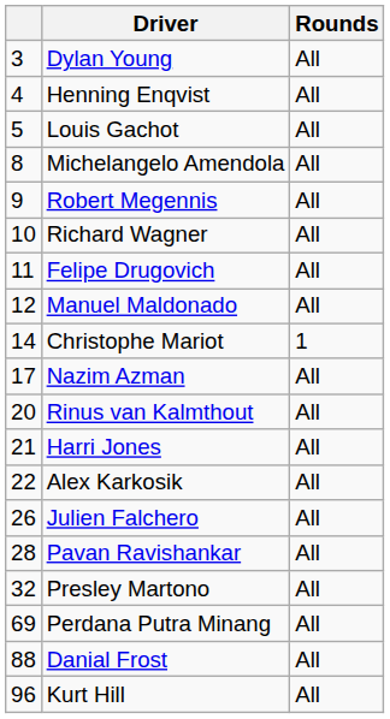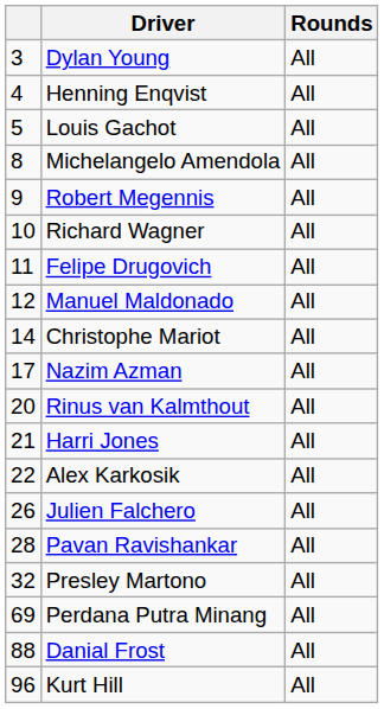Christophe Mariot | Rounds: 1 -> All
